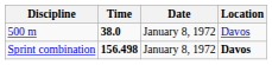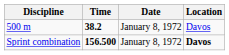500 m | Time: 38.0 -> 38.2
Sprint combination | Time: 156.498 -> 156.500
